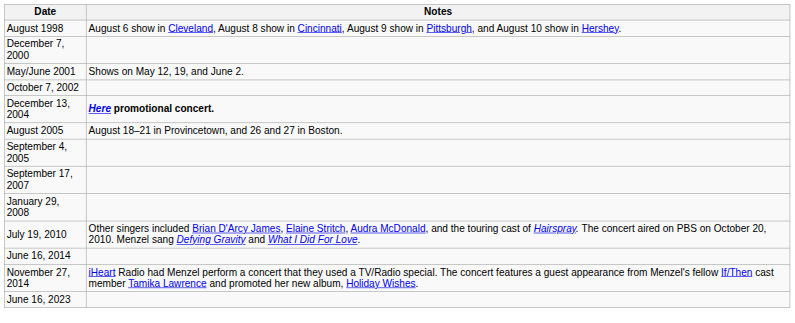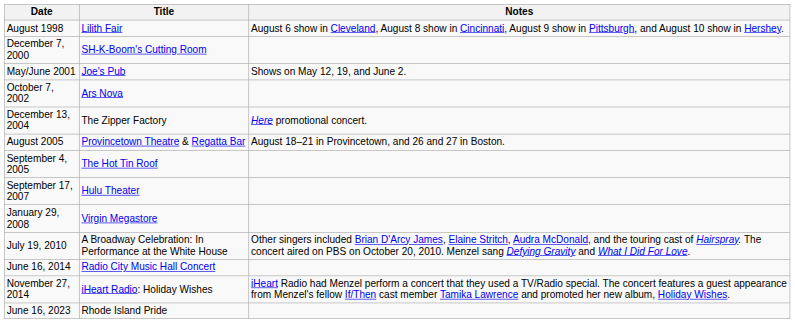+ column: Title | Lilith Fair | SH-K-Boom's Cutting Room | Joe's Pub | Ars Nova | The Zipper Factory | Provincetown Theatre & Regatta Bar | The Hot Tin Roof | Hulu Theater | Virgin Megastore | A Broadway Celebration: In Performance at the White House | Radio City Music Hall Concert | iHeart Radio: Holiday Wishes | Rhode Island Pride
December 13, 2004 | Notes: bold -> normal
